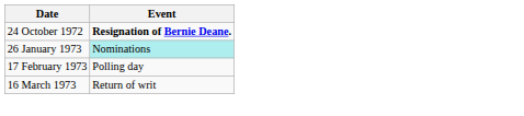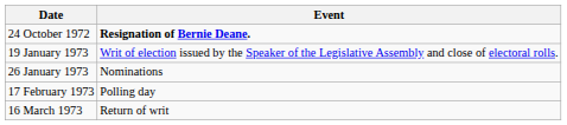+ row: 19 January 1973 | Writ of election issued by the Speaker of the Legislative Assembly and close of electoral rolls.
26 January 1973 | Event: paleturquoise background -> no background
